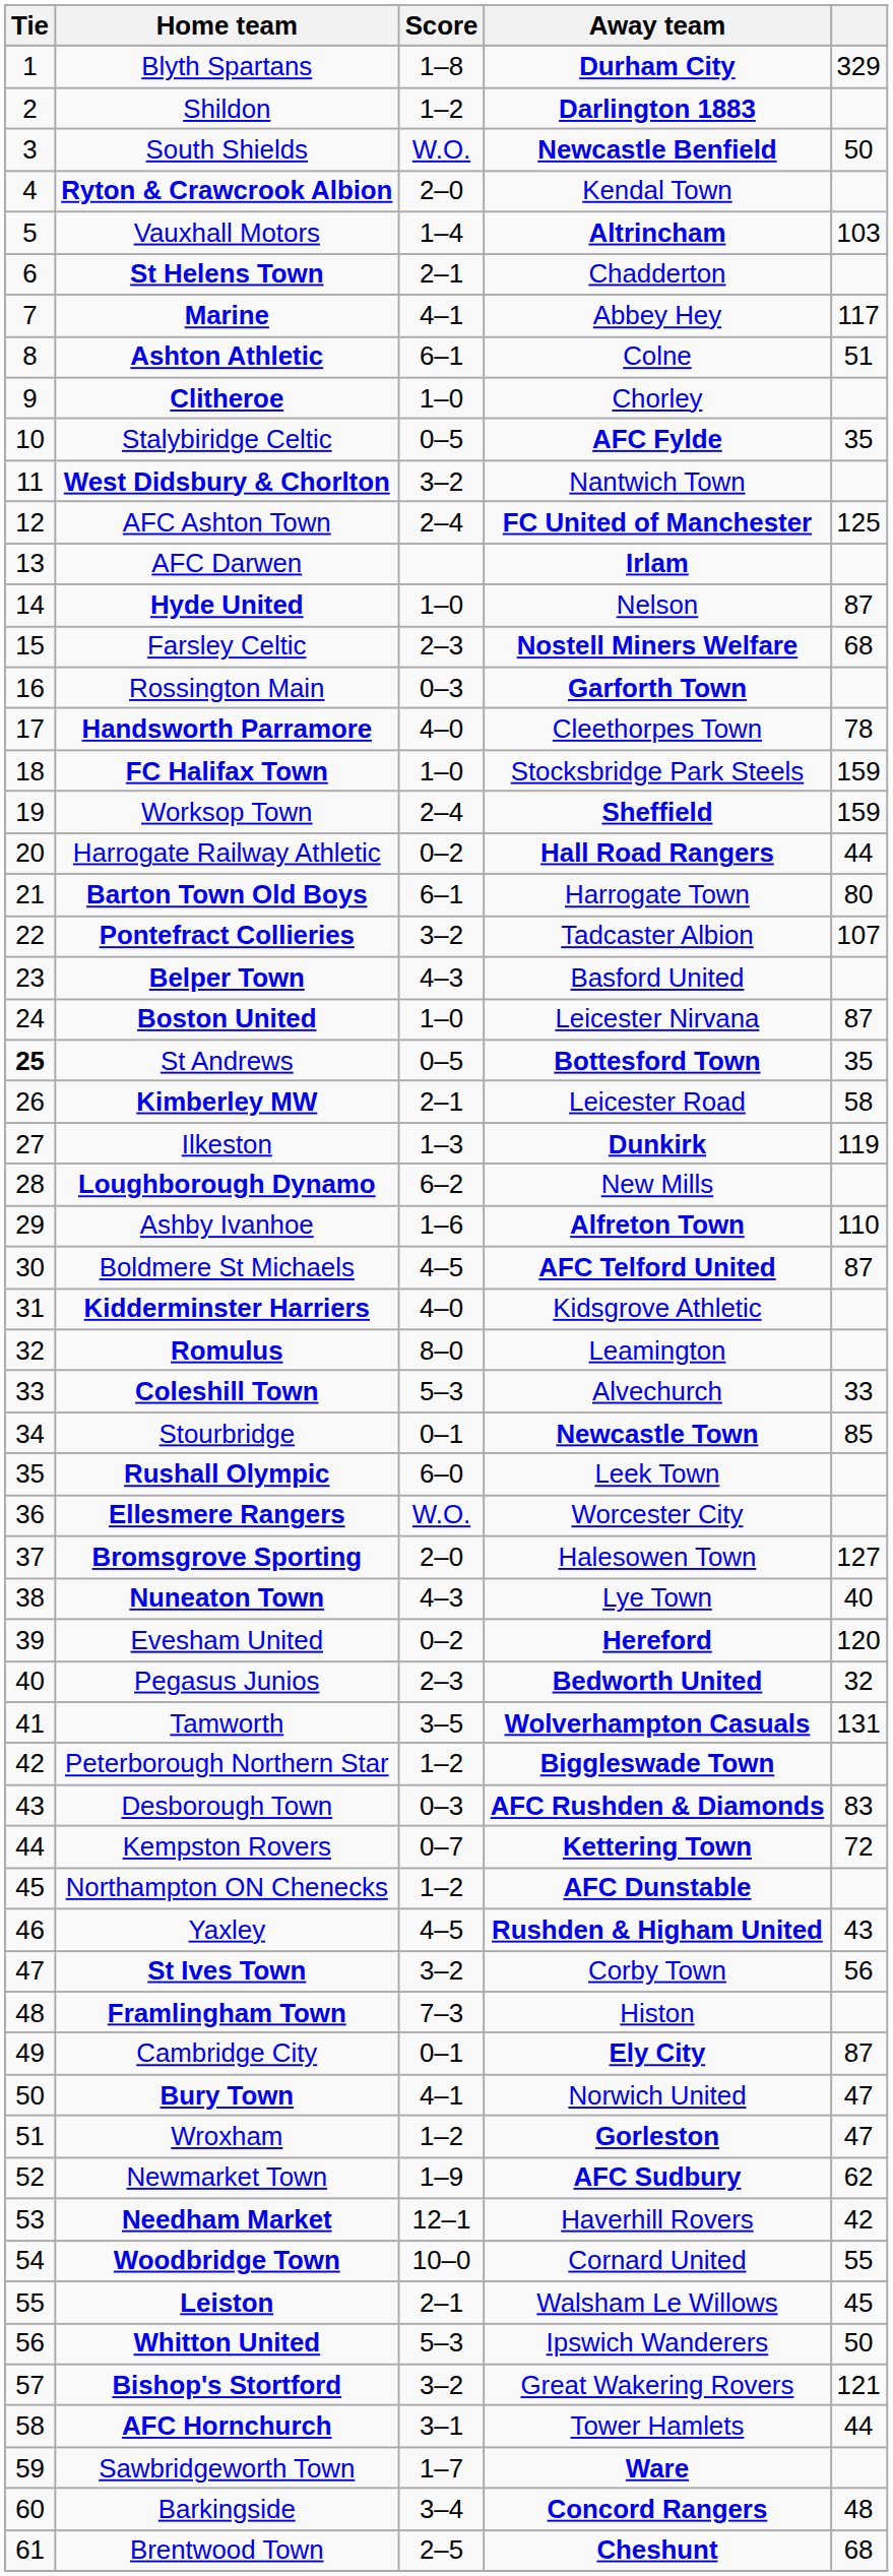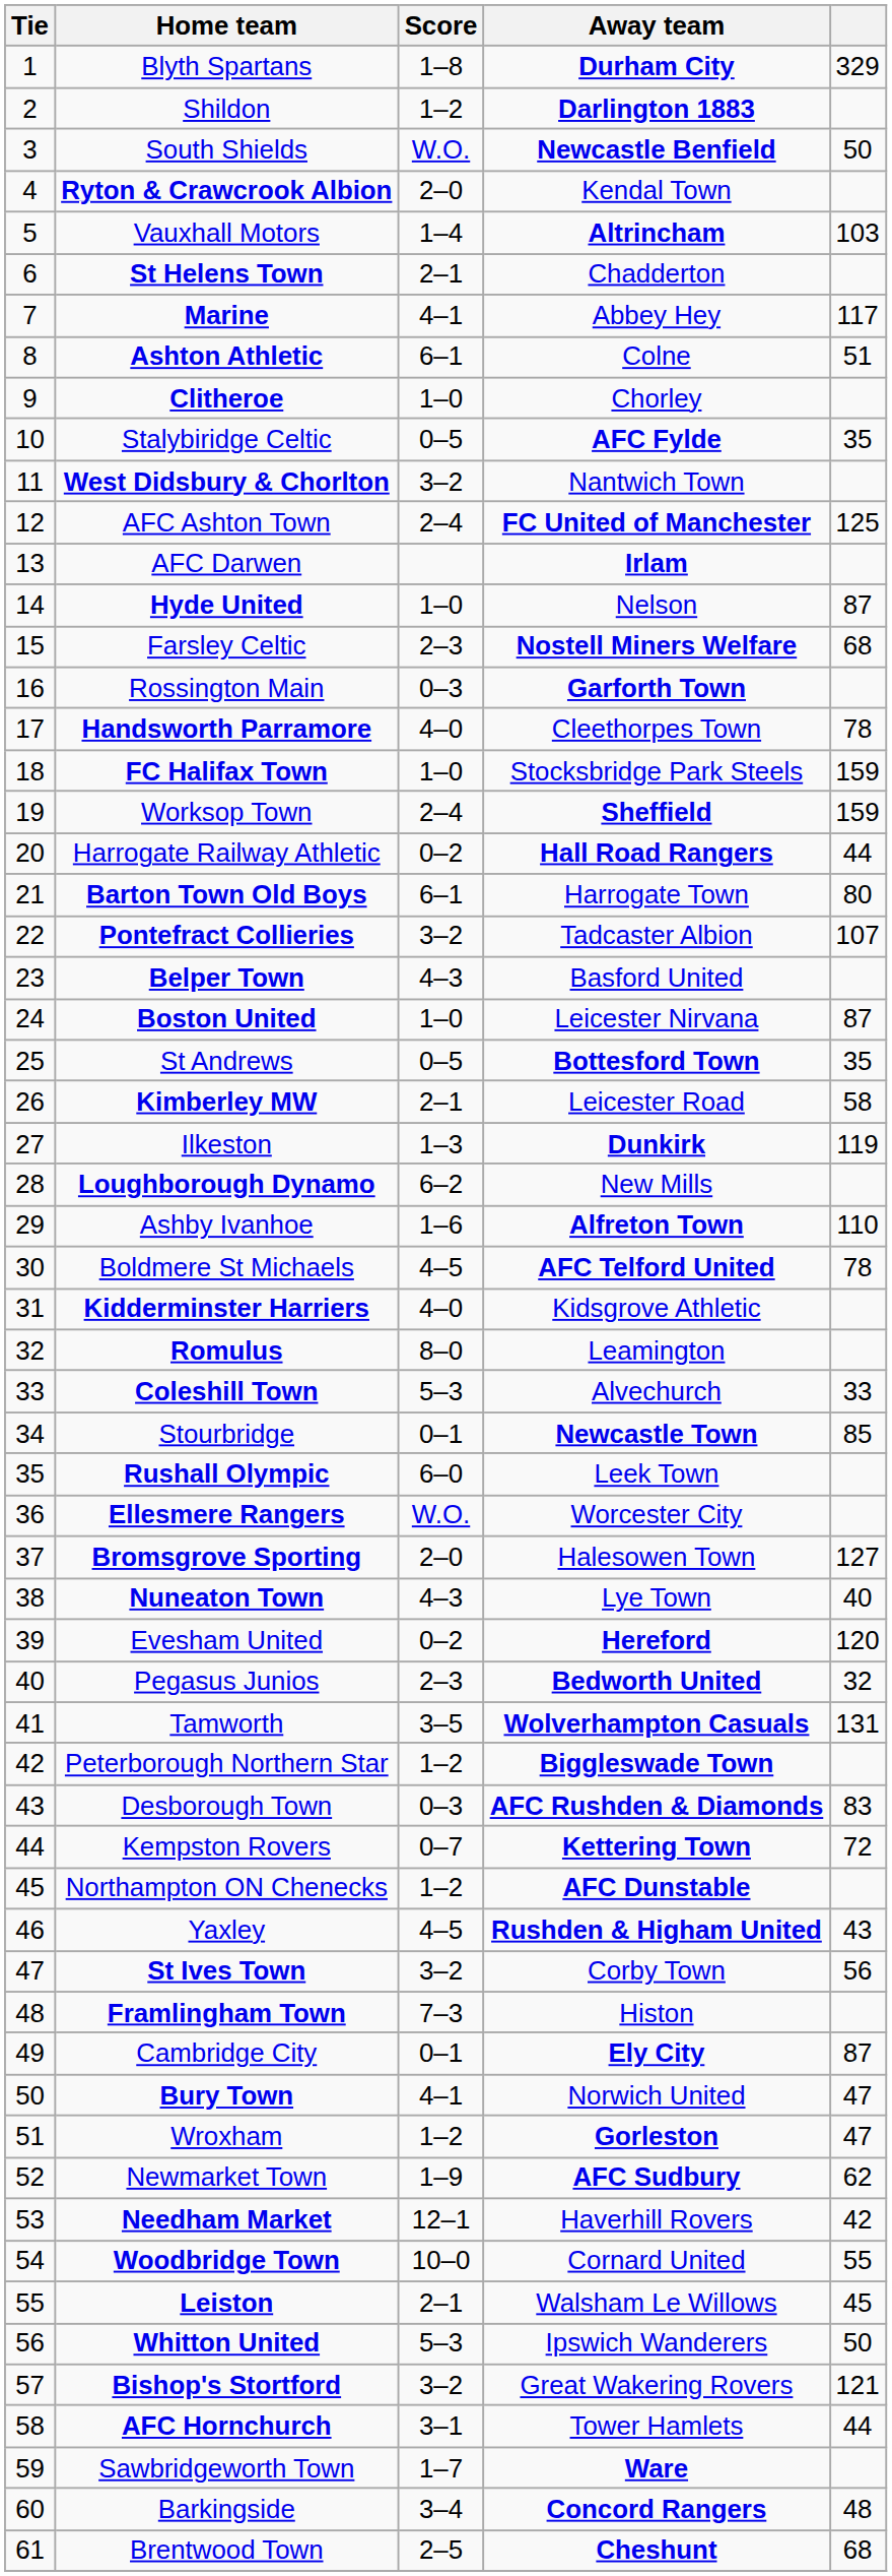St Andrews | Tie: bold -> normal
Boldmere St Michaels | column 5: 87 -> 78
